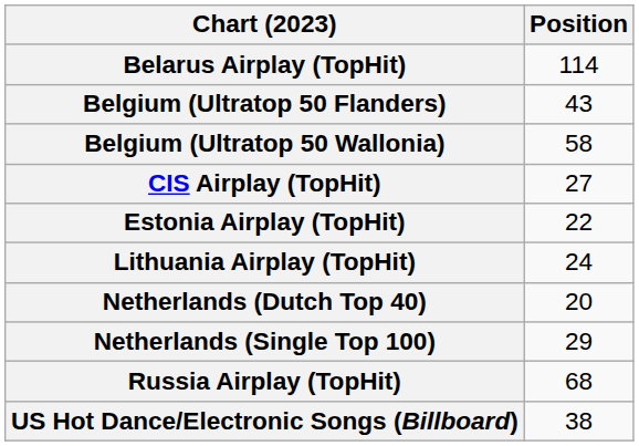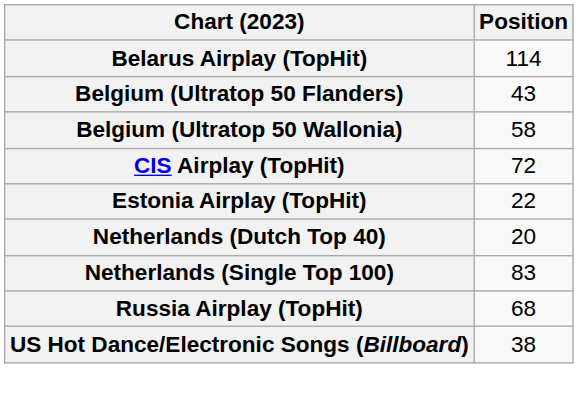CIS Airplay (TopHit) | Position: 27 -> 72
- row: Lithuania Airplay (TopHit) | 24
Netherlands (Single Top 100) | Position: 29 -> 83
